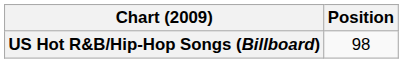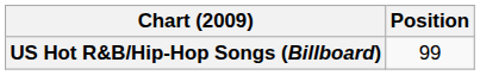US Hot R&B/Hip-Hop Songs (Billboard) | Position: 98 -> 99
